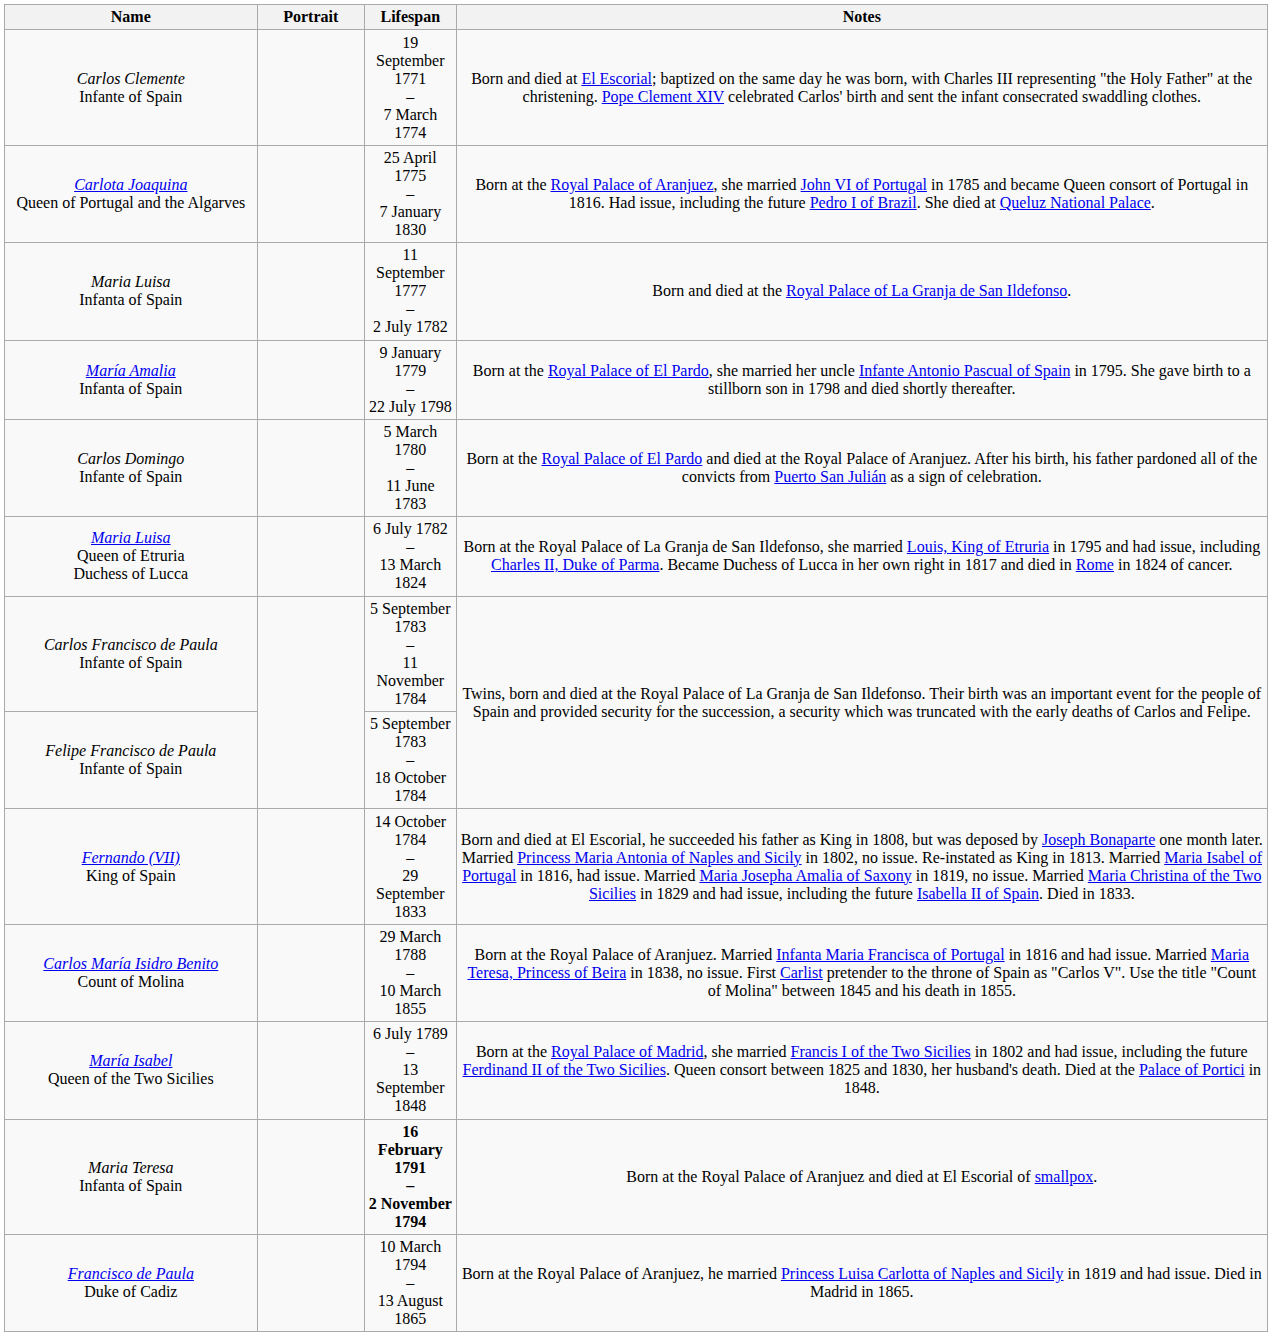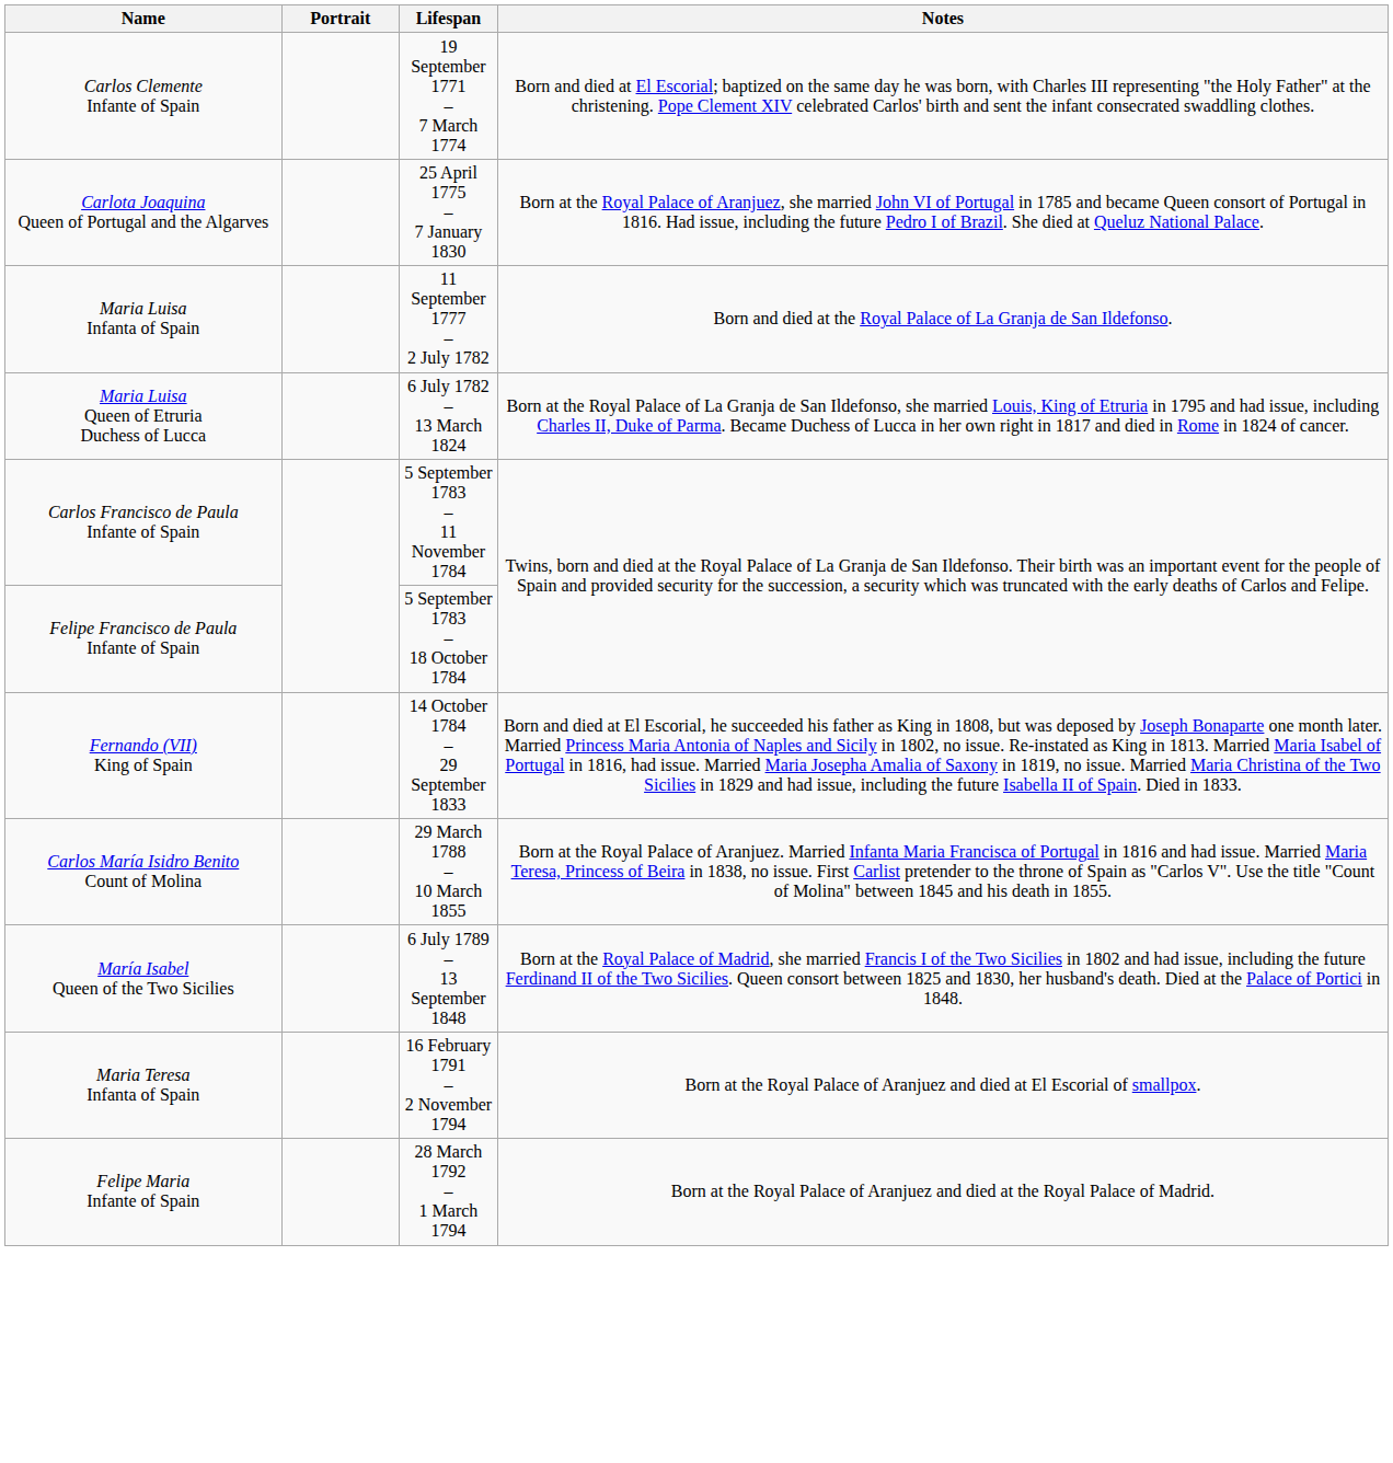- row: María Amalia Infanta of Spain | 9 January 1779 – 22 July 1798 | Born at the Royal Palace of El Pardo, she married her uncle Infante Antonio Pascual of Spain in 1795. She gave birth to a stillborn son in 1798 and died shortly thereafter.
- row: Carlos Domingo Infante of Spain | 5 March 1780 – 11 June 1783 | Born at the Royal Palace of El Pardo and died at the Royal Palace of Aranjuez. After his birth, his father pardoned all of the convicts from Puerto San Julián as a sign of celebration.
Maria Teresa Infanta of Spain | Lifespan: bold -> normal
+ row: Felipe Maria Infante of Spain | 28 March 1792 – 1 March 1794 | Born at the Royal Palace of Aranjuez and died at the Royal Palace of Madrid.
- row: Francisco de Paula Duke of Cadiz | 10 March 1794 – 13 August 1865 | Born at the Royal Palace of Aranjuez, he married Princess Luisa Carlotta of Naples and Sicily in 1819 and had issue. Died in Madrid in 1865.
